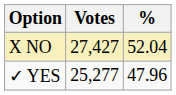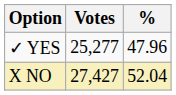rows swapped: X NO <-> ✓ YES
